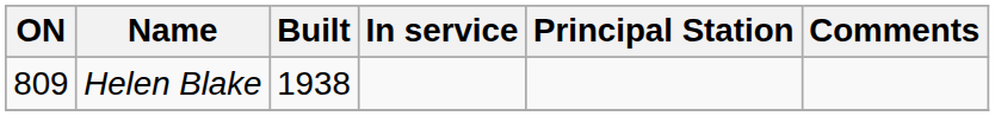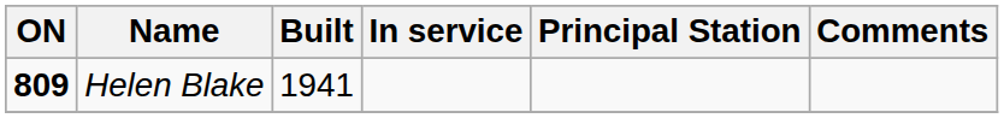Helen Blake | ON: normal -> bold
Helen Blake | Built: 1938 -> 1941
